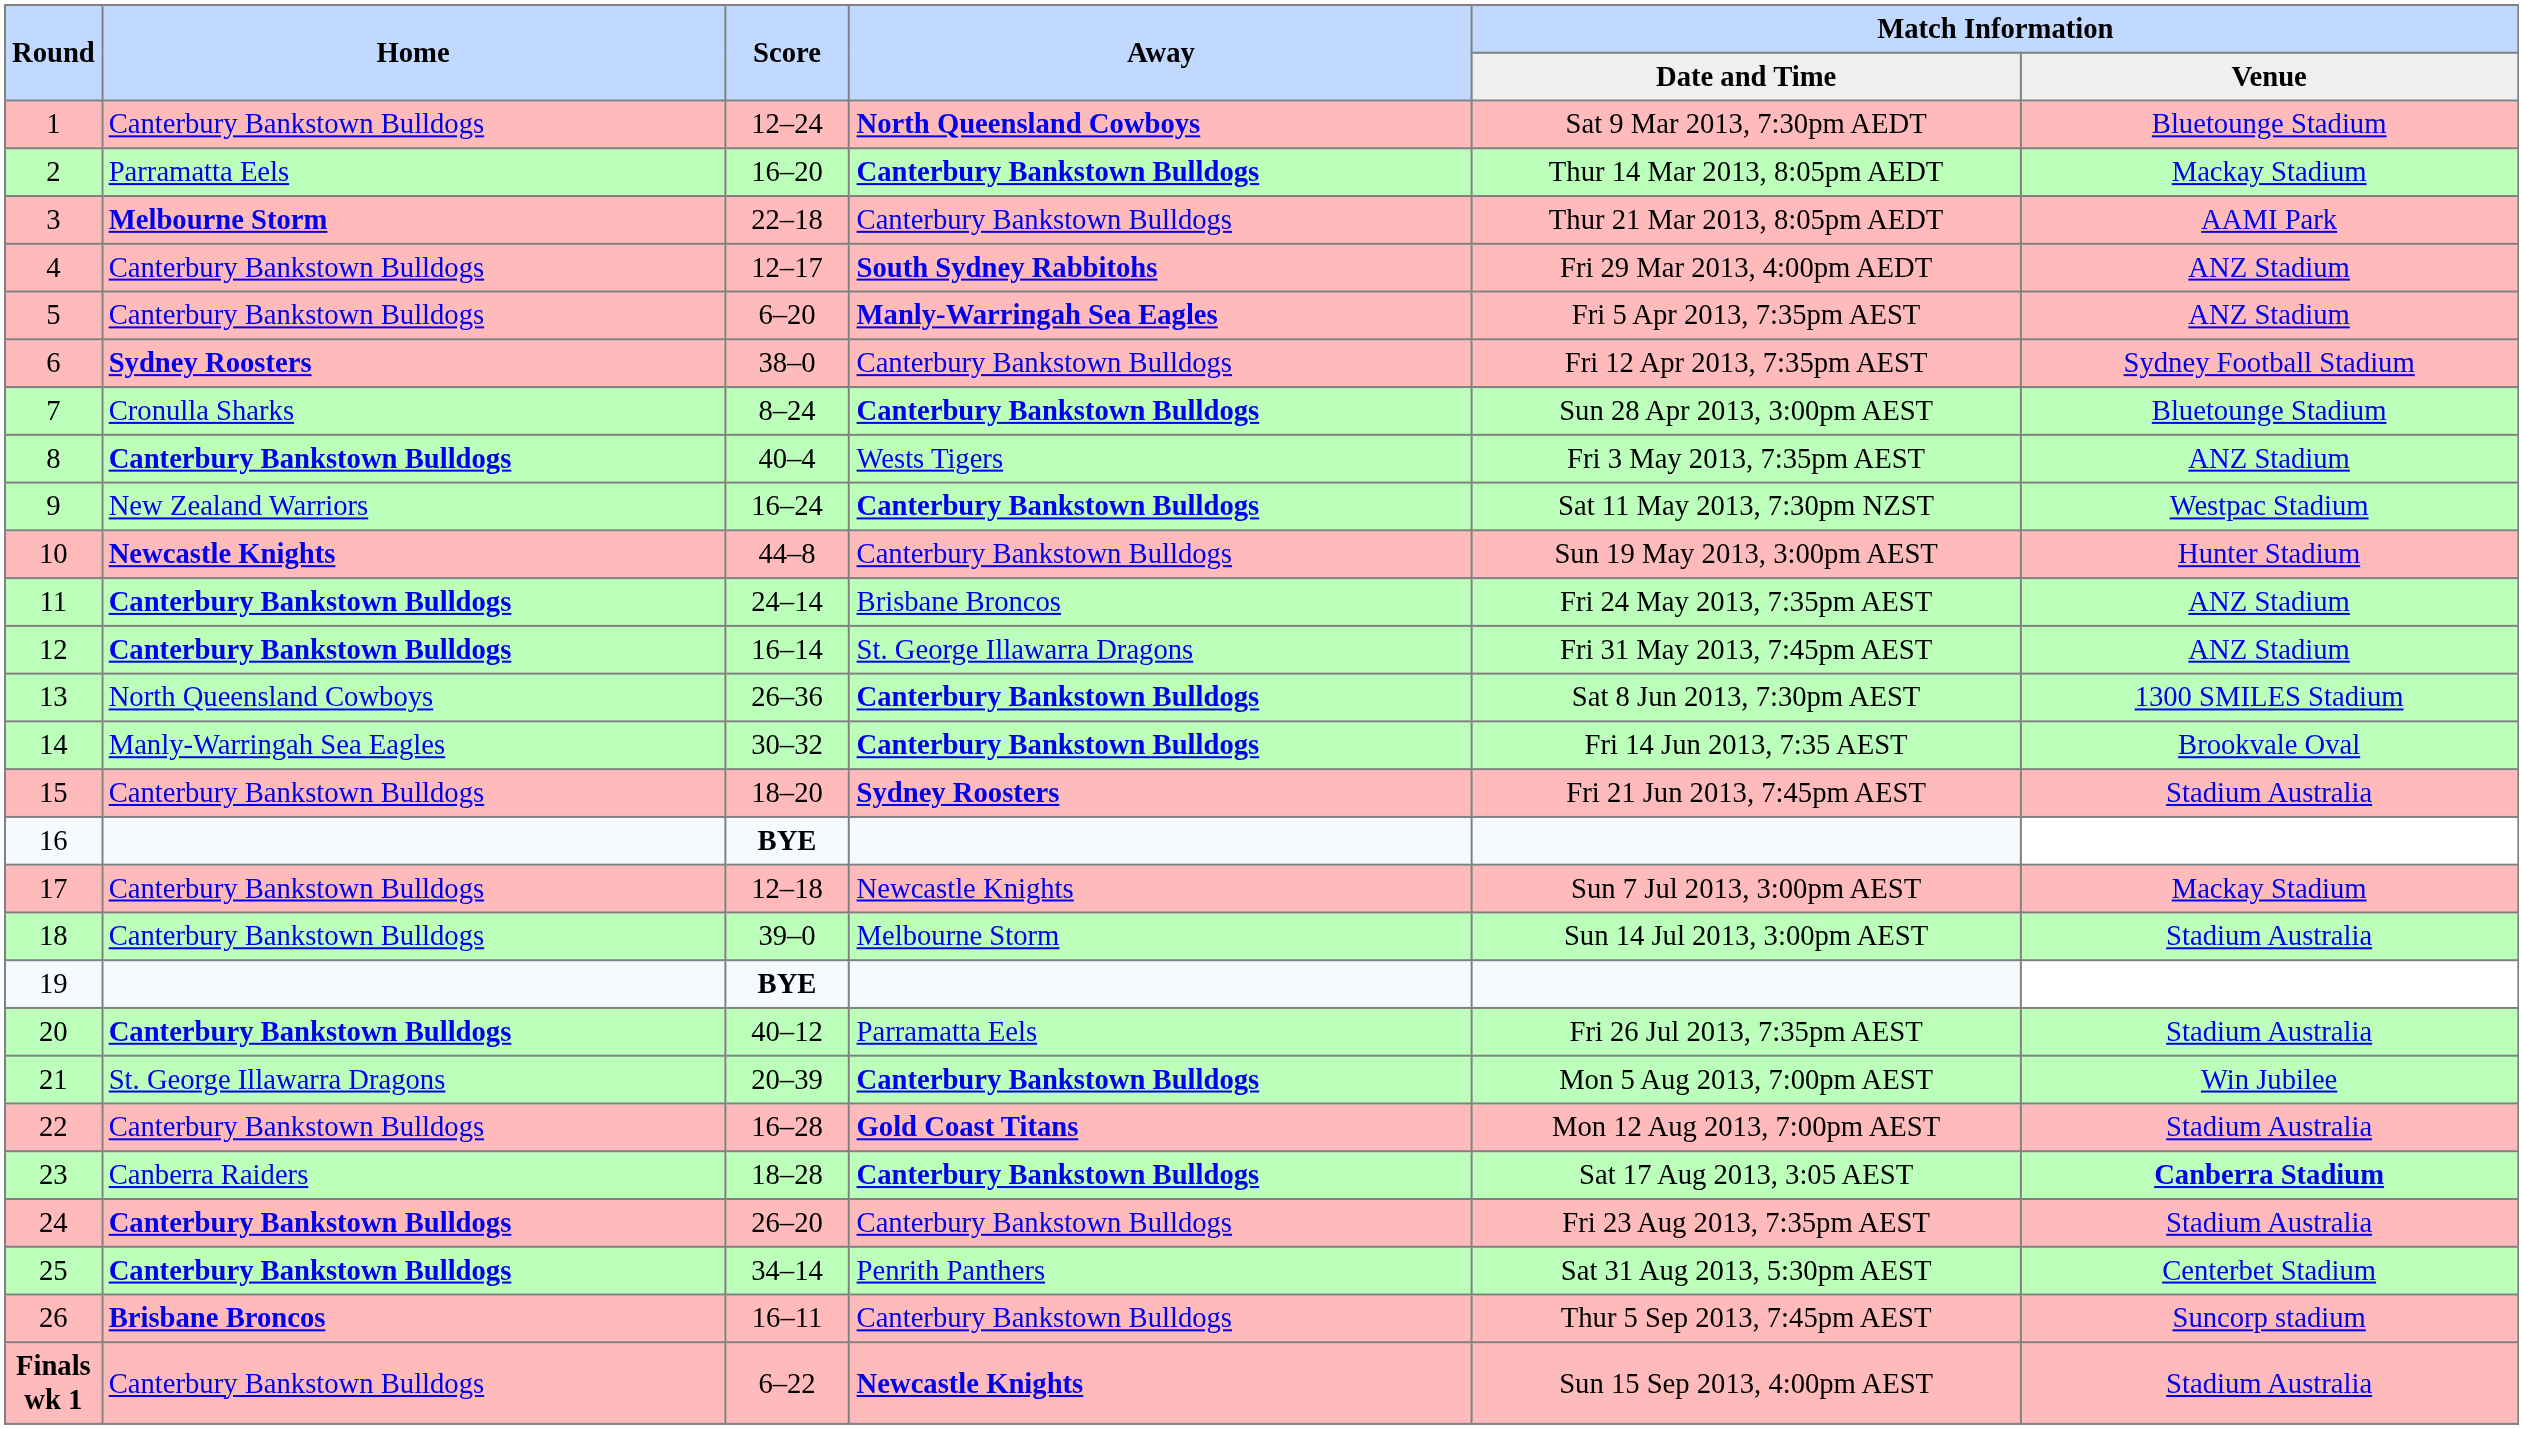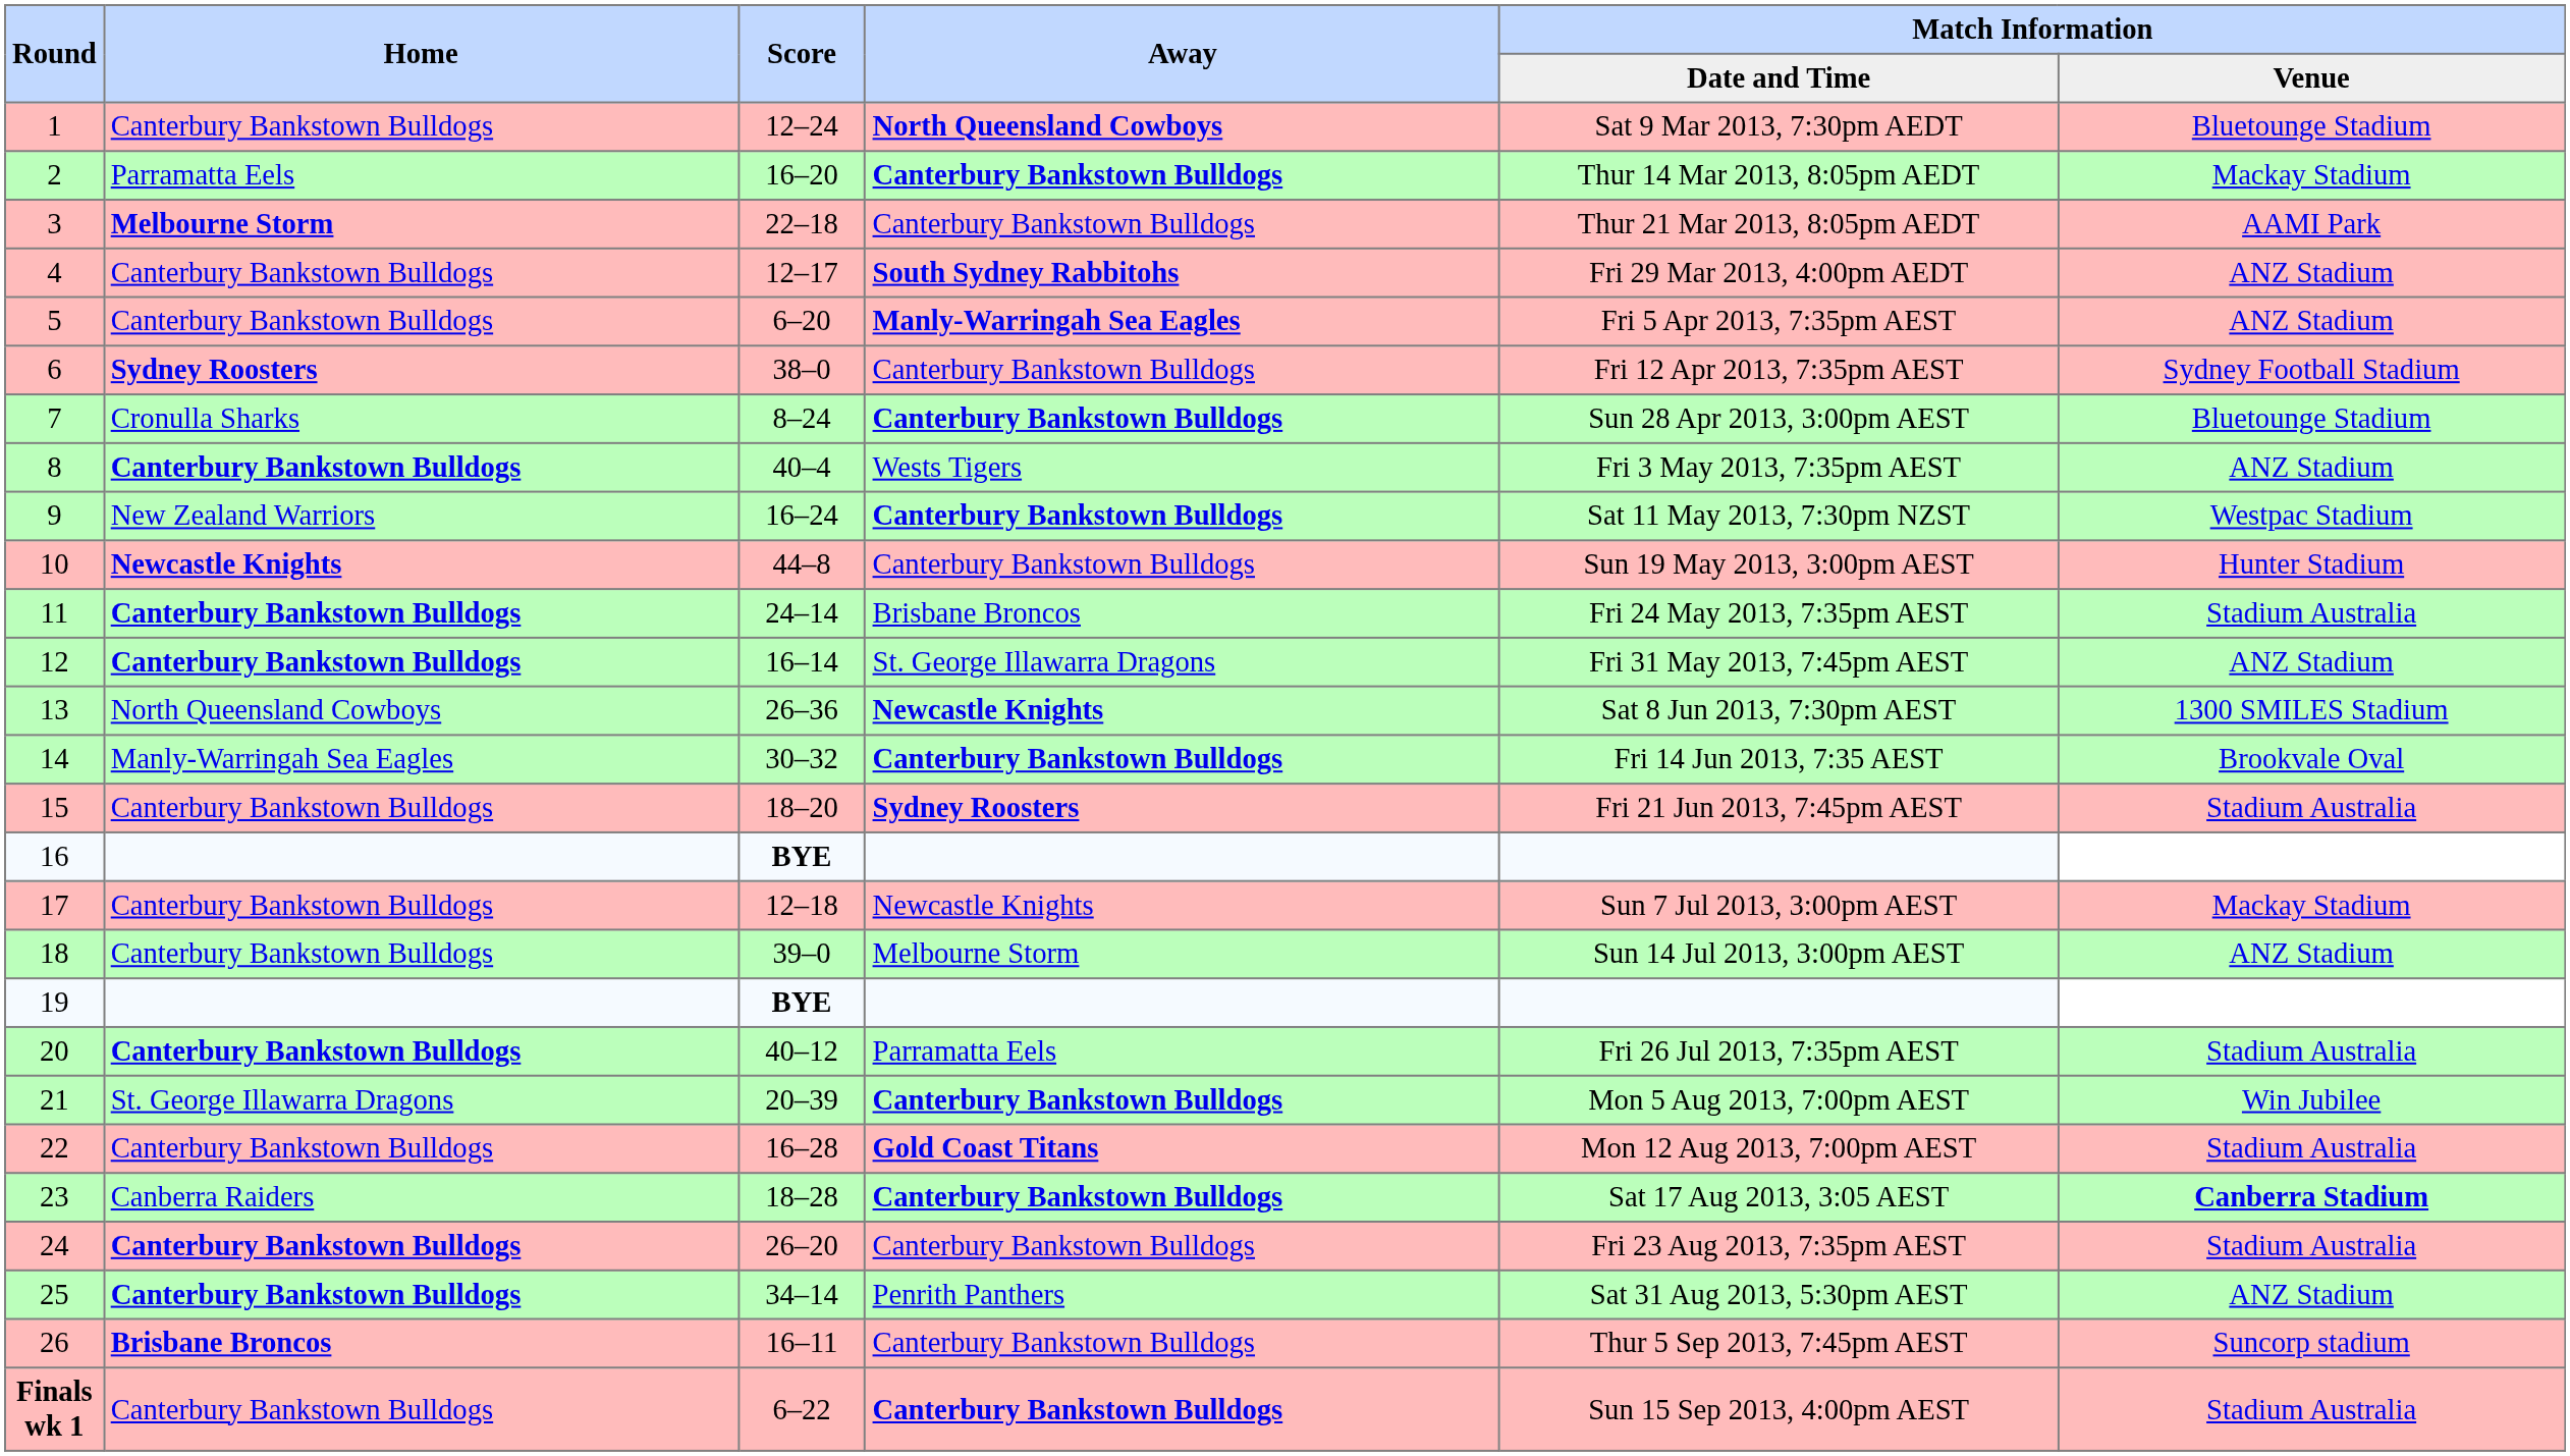11 | Match Information / Venue: ANZ Stadium -> Stadium Australia
13 | Away: Canterbury Bankstown Bulldogs -> Newcastle Knights
18 | Match Information / Venue: Stadium Australia -> ANZ Stadium
25 | Match Information / Venue: Centerbet Stadium -> ANZ Stadium
Finals wk 1 | Away: Newcastle Knights -> Canterbury Bankstown Bulldogs
